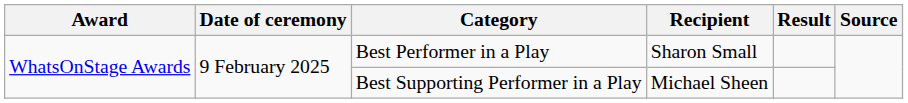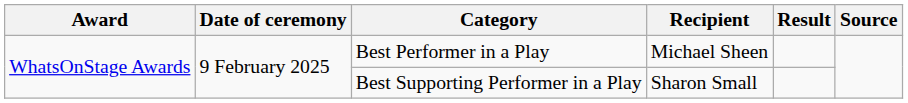Best Performer in a Play | Recipient: Sharon Small -> Michael Sheen
Best Supporting Performer in a Play | Recipient: Michael Sheen -> Sharon Small
